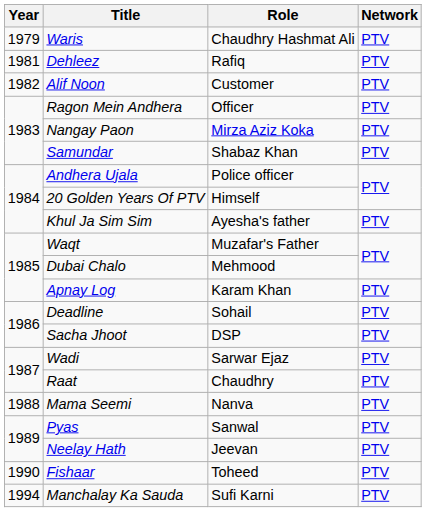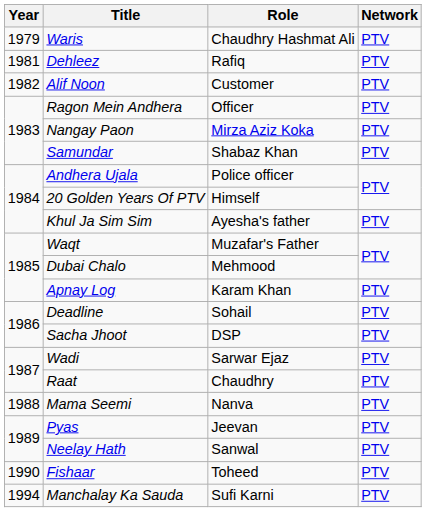Pyas | Role: Sanwal -> Jeevan
Neelay Hath | Role: Jeevan -> Sanwal
